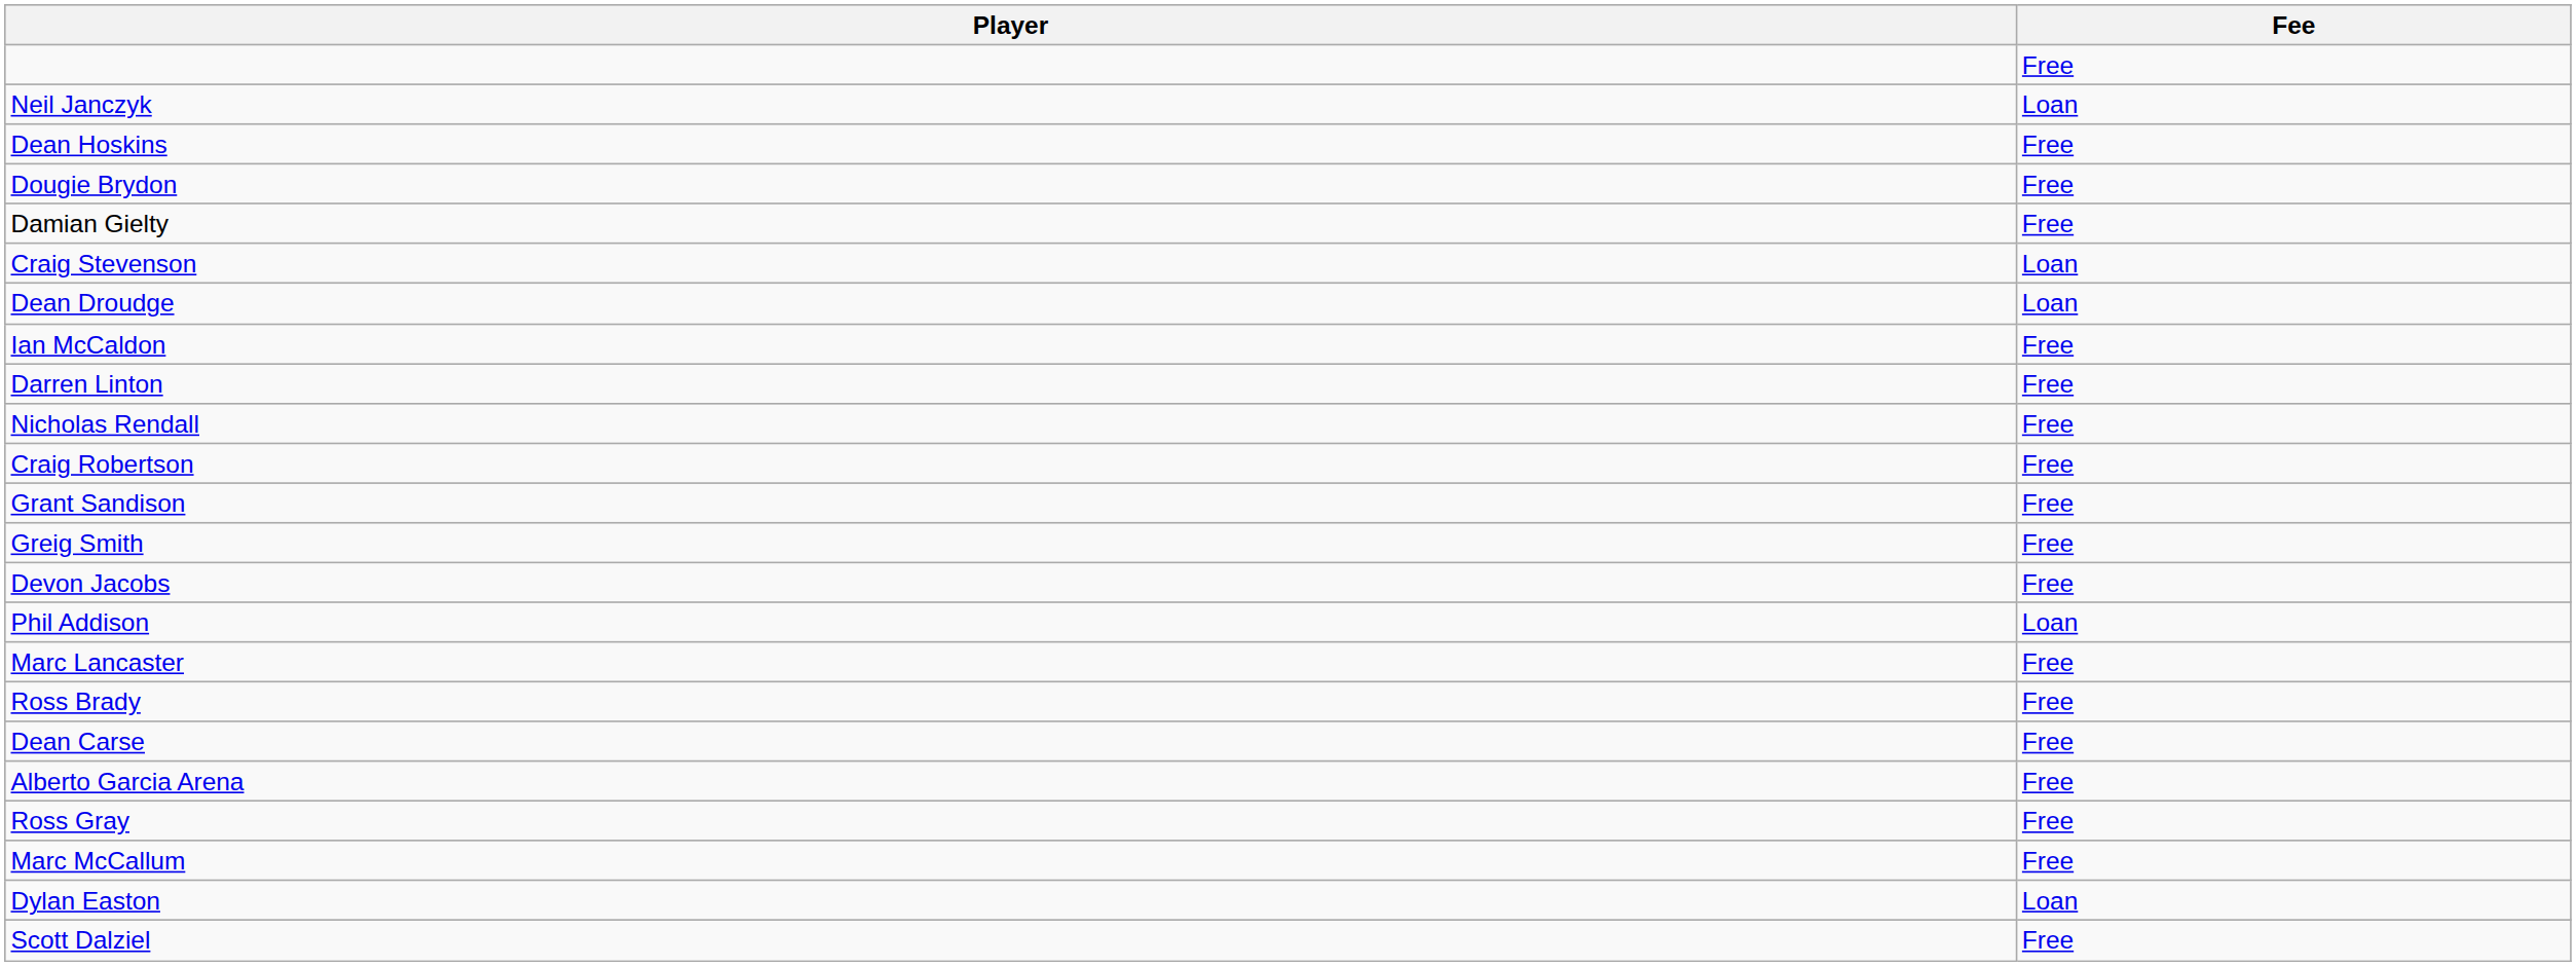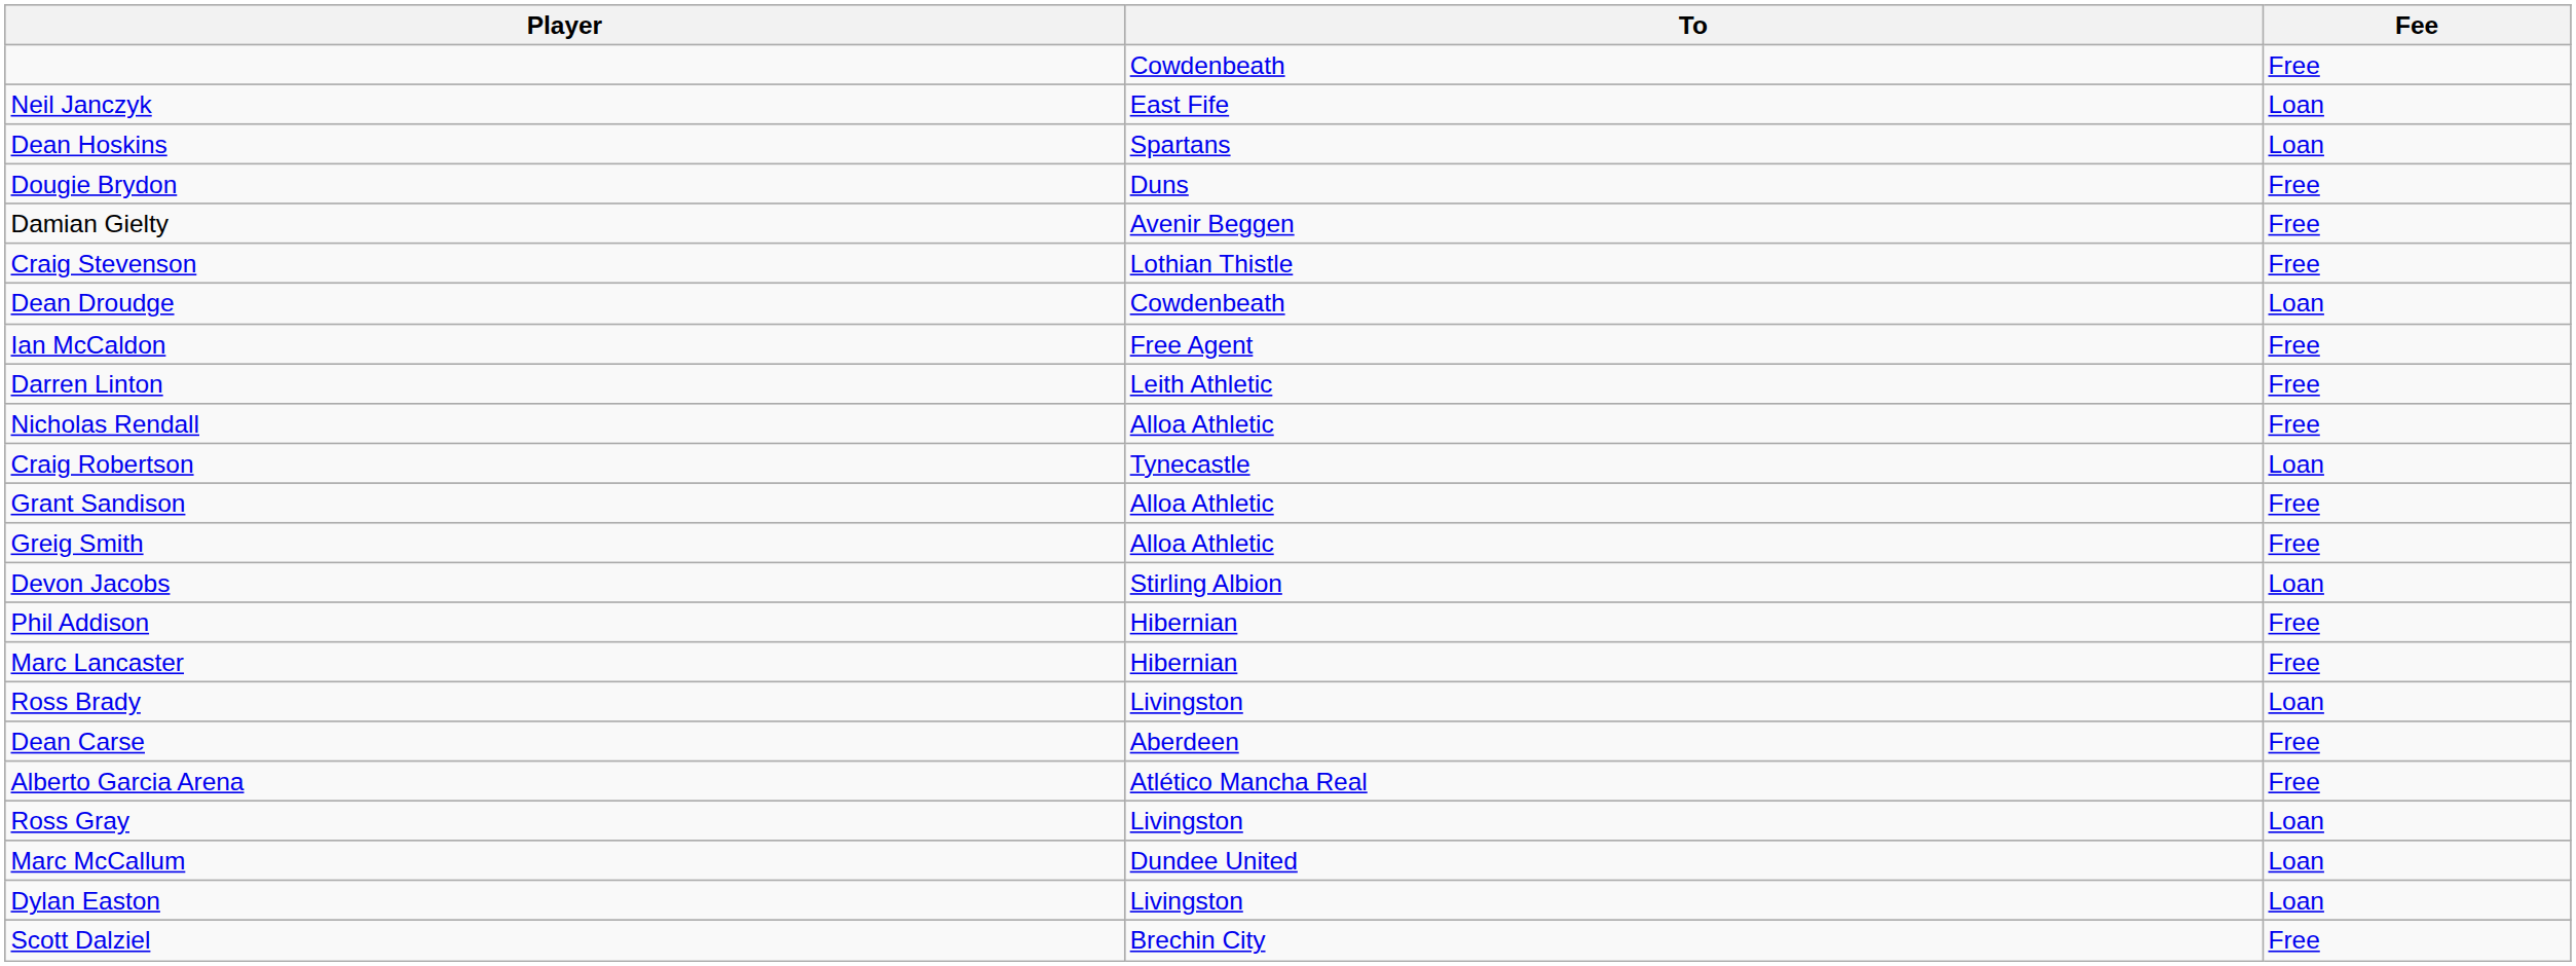+ column: To | Cowdenbeath | East Fife | Spartans | Duns | Avenir Beggen | Lothian Thistle | Cowdenbeath | Free Agent | Leith Athletic | Alloa Athletic | Tynecastle | Alloa Athletic | Alloa Athletic | Stirling Albion | Hibernian | Hibernian | Livingston | Aberdeen | Atlético Mancha Real | Livingston | Dundee United | Livingston | Brechin City
Dean Hoskins | Fee: Free -> Loan
Craig Stevenson | Fee: Loan -> Free
Craig Robertson | Fee: Free -> Loan
Devon Jacobs | Fee: Free -> Loan
Phil Addison | Fee: Loan -> Free
Ross Brady | Fee: Free -> Loan
Ross Gray | Fee: Free -> Loan
Marc McCallum | Fee: Free -> Loan
